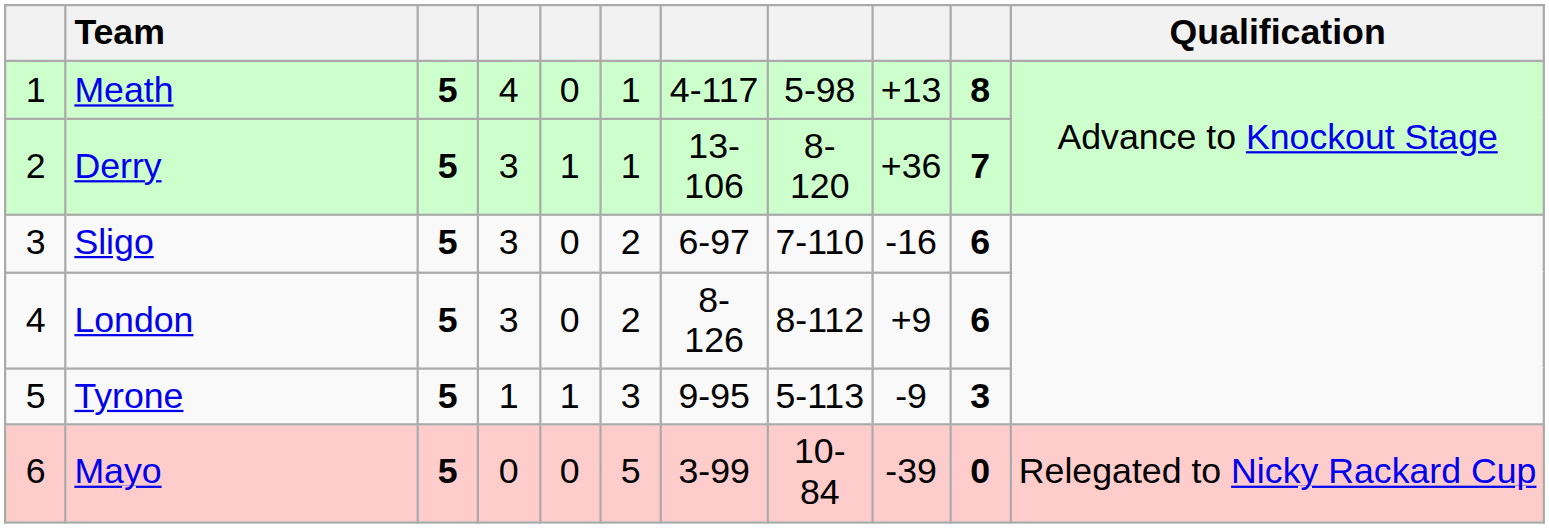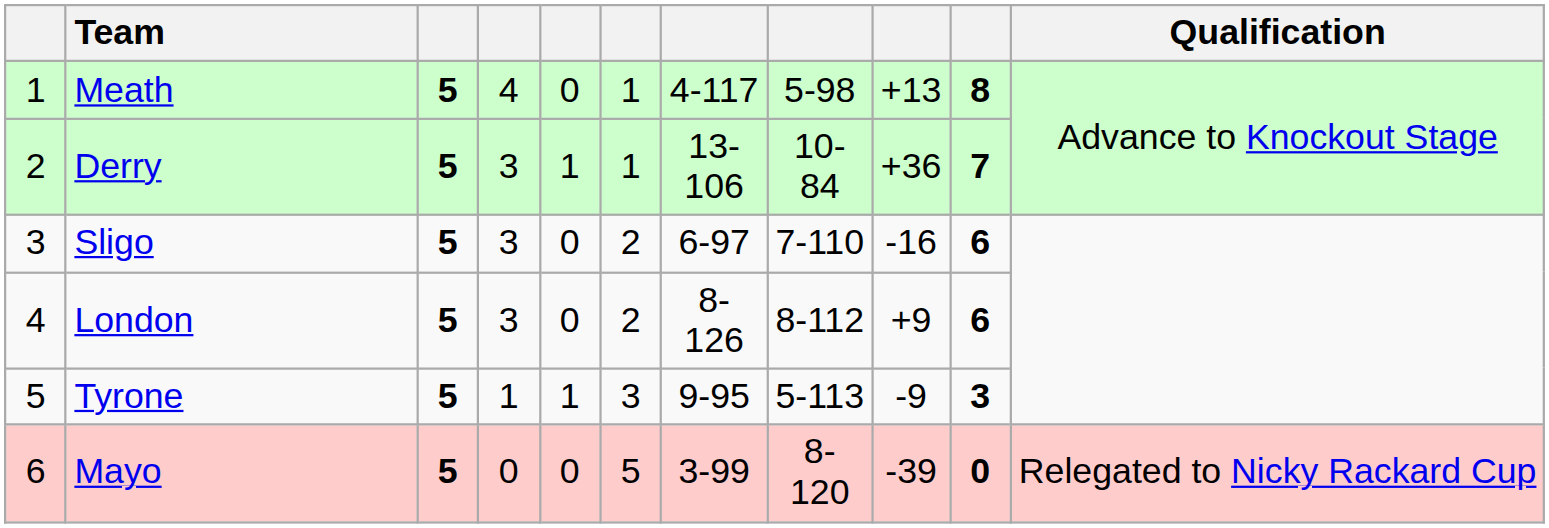Derry | column 8: 8-120 -> 10-84
Mayo | column 8: 10-84 -> 8-120
